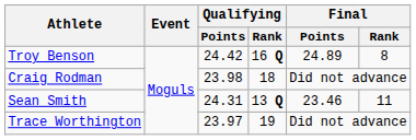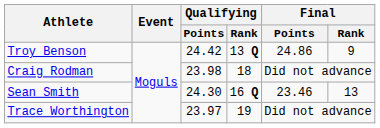Troy Benson | Qualifying / Rank: 16 Q -> 13 Q
Troy Benson | Final / Points: 24.89 -> 24.86
Troy Benson | Final / Rank: 8 -> 9
Sean Smith | Qualifying / Points: 24.31 -> 24.30
Sean Smith | Qualifying / Rank: 13 Q -> 16 Q
Sean Smith | Final / Rank: 11 -> 13
